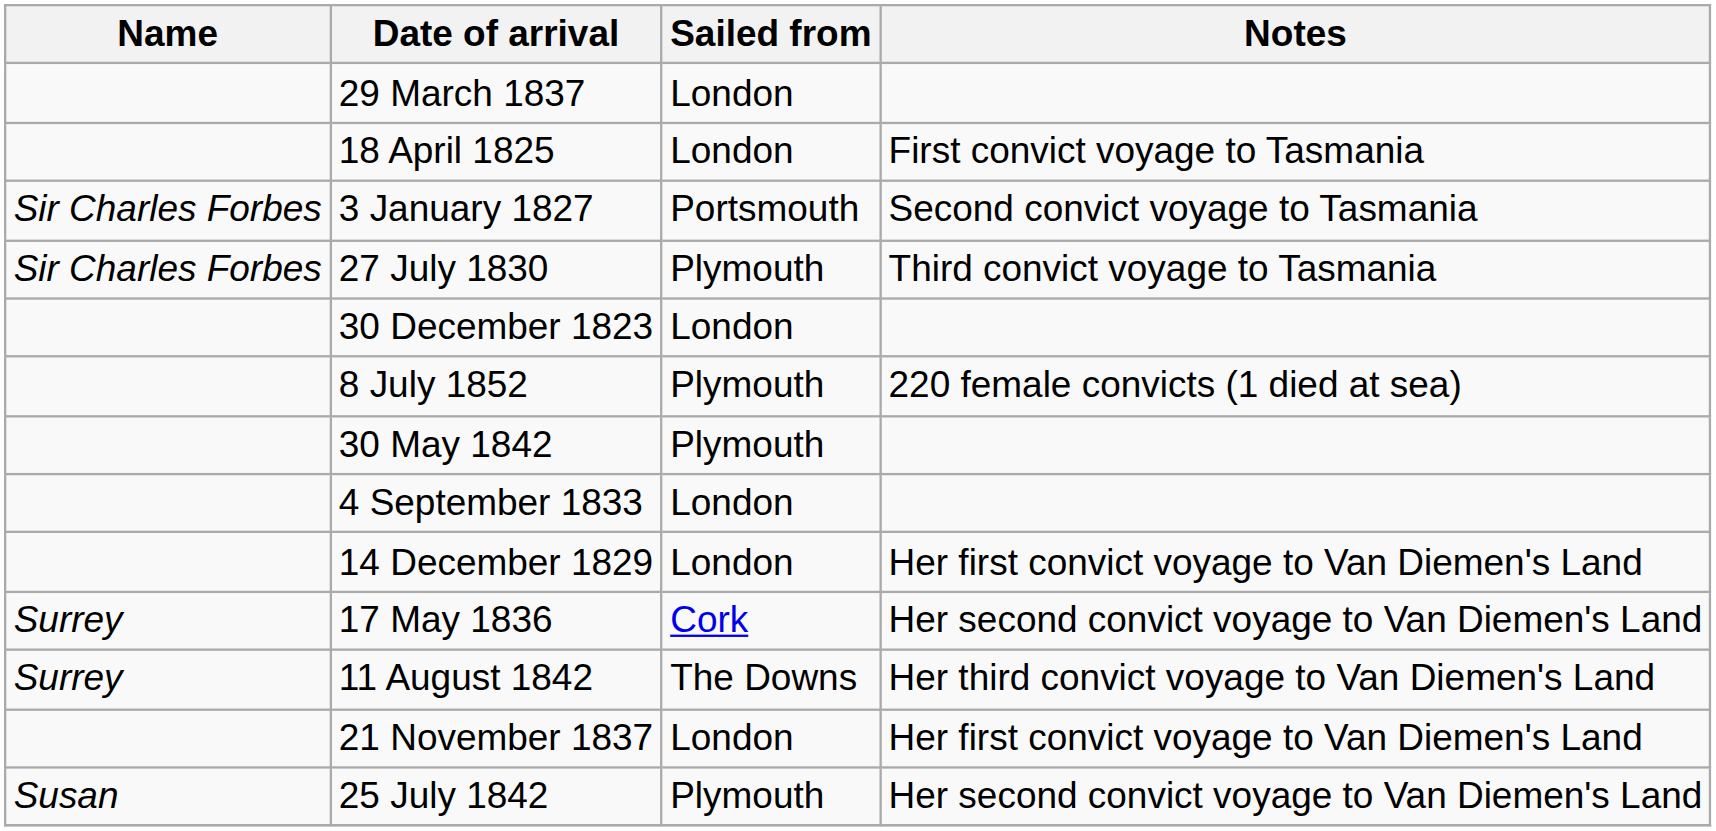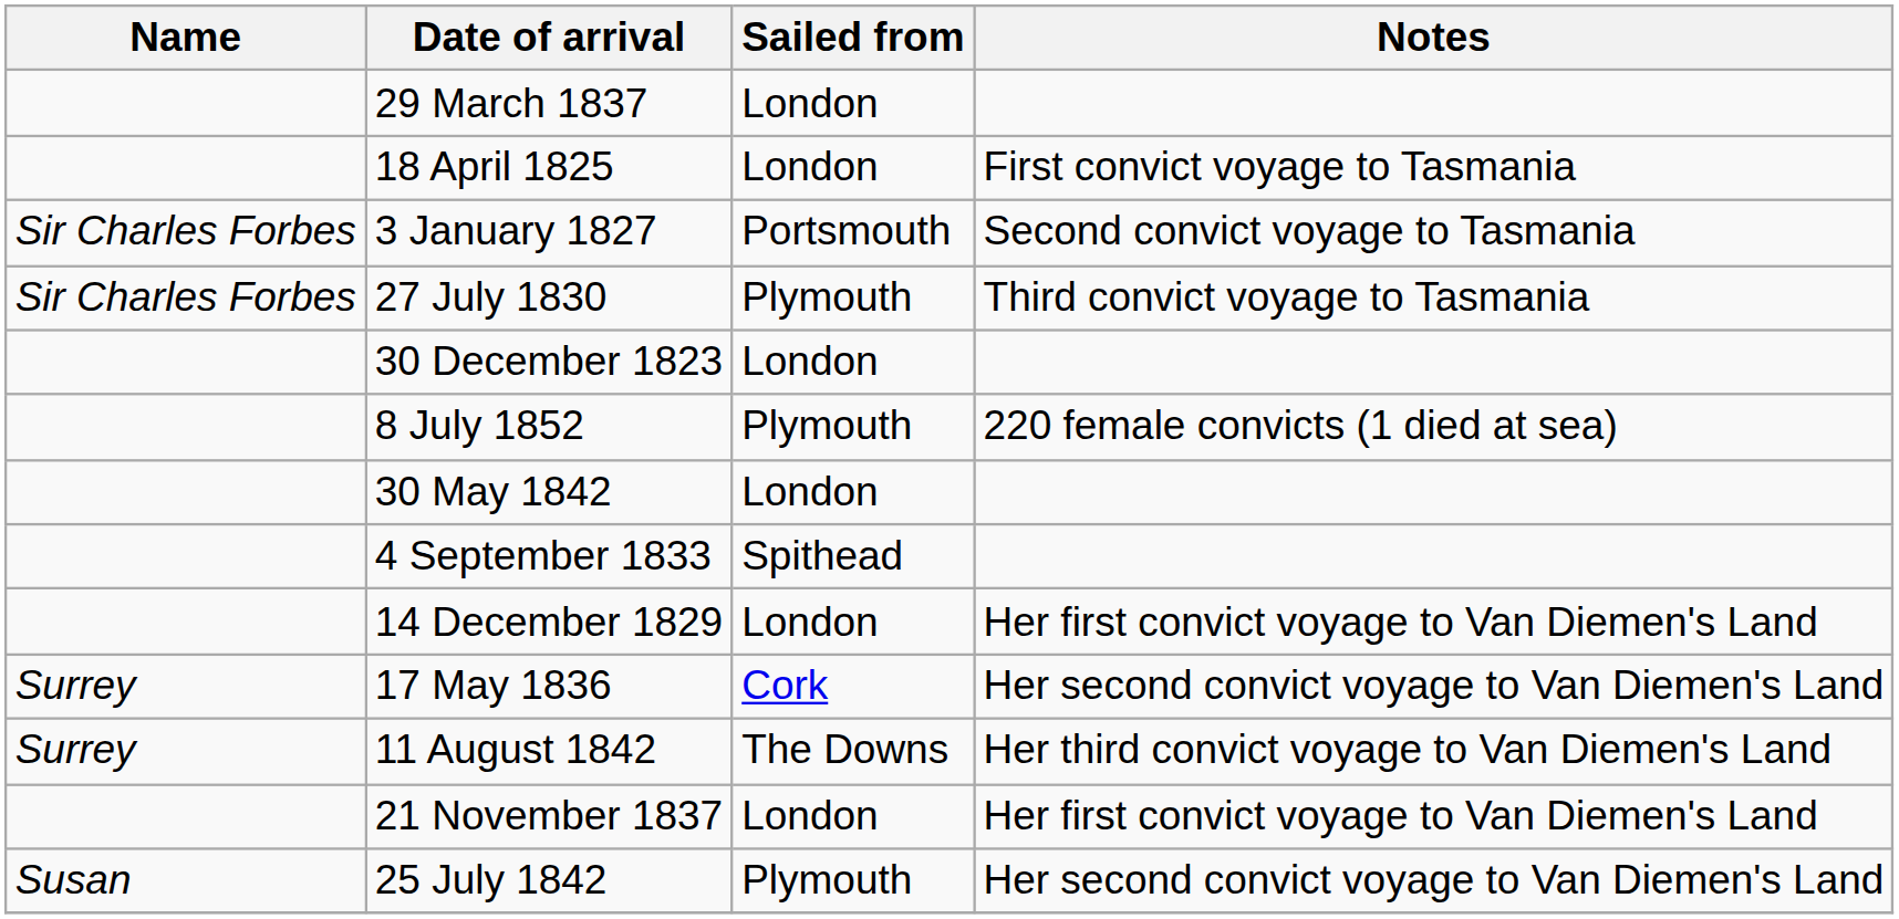30 May 1842 | Sailed from: Plymouth -> London
4 September 1833 | Sailed from: London -> Spithead
